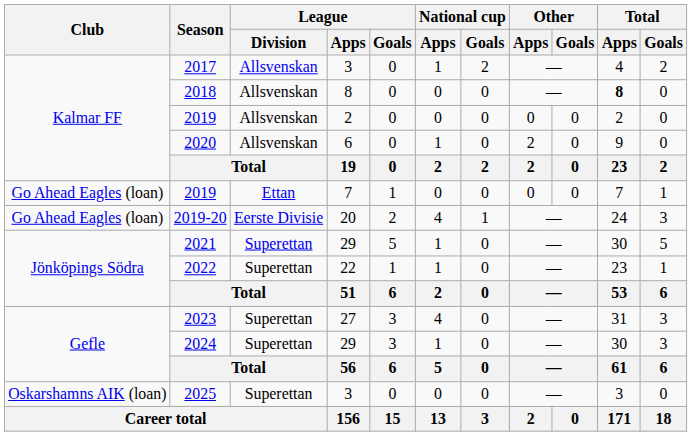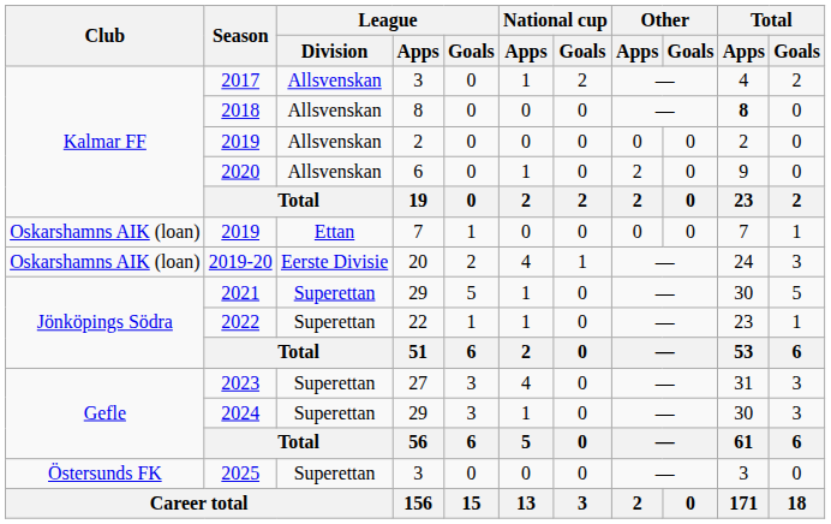2019 / 7 | Club: Go Ahead Eagles (loan) -> Oskarshamns AIK (loan)
2019-20 | Club: Go Ahead Eagles (loan) -> Oskarshamns AIK (loan)
2025 | Club: Oskarshamns AIK (loan) -> Östersunds FK
